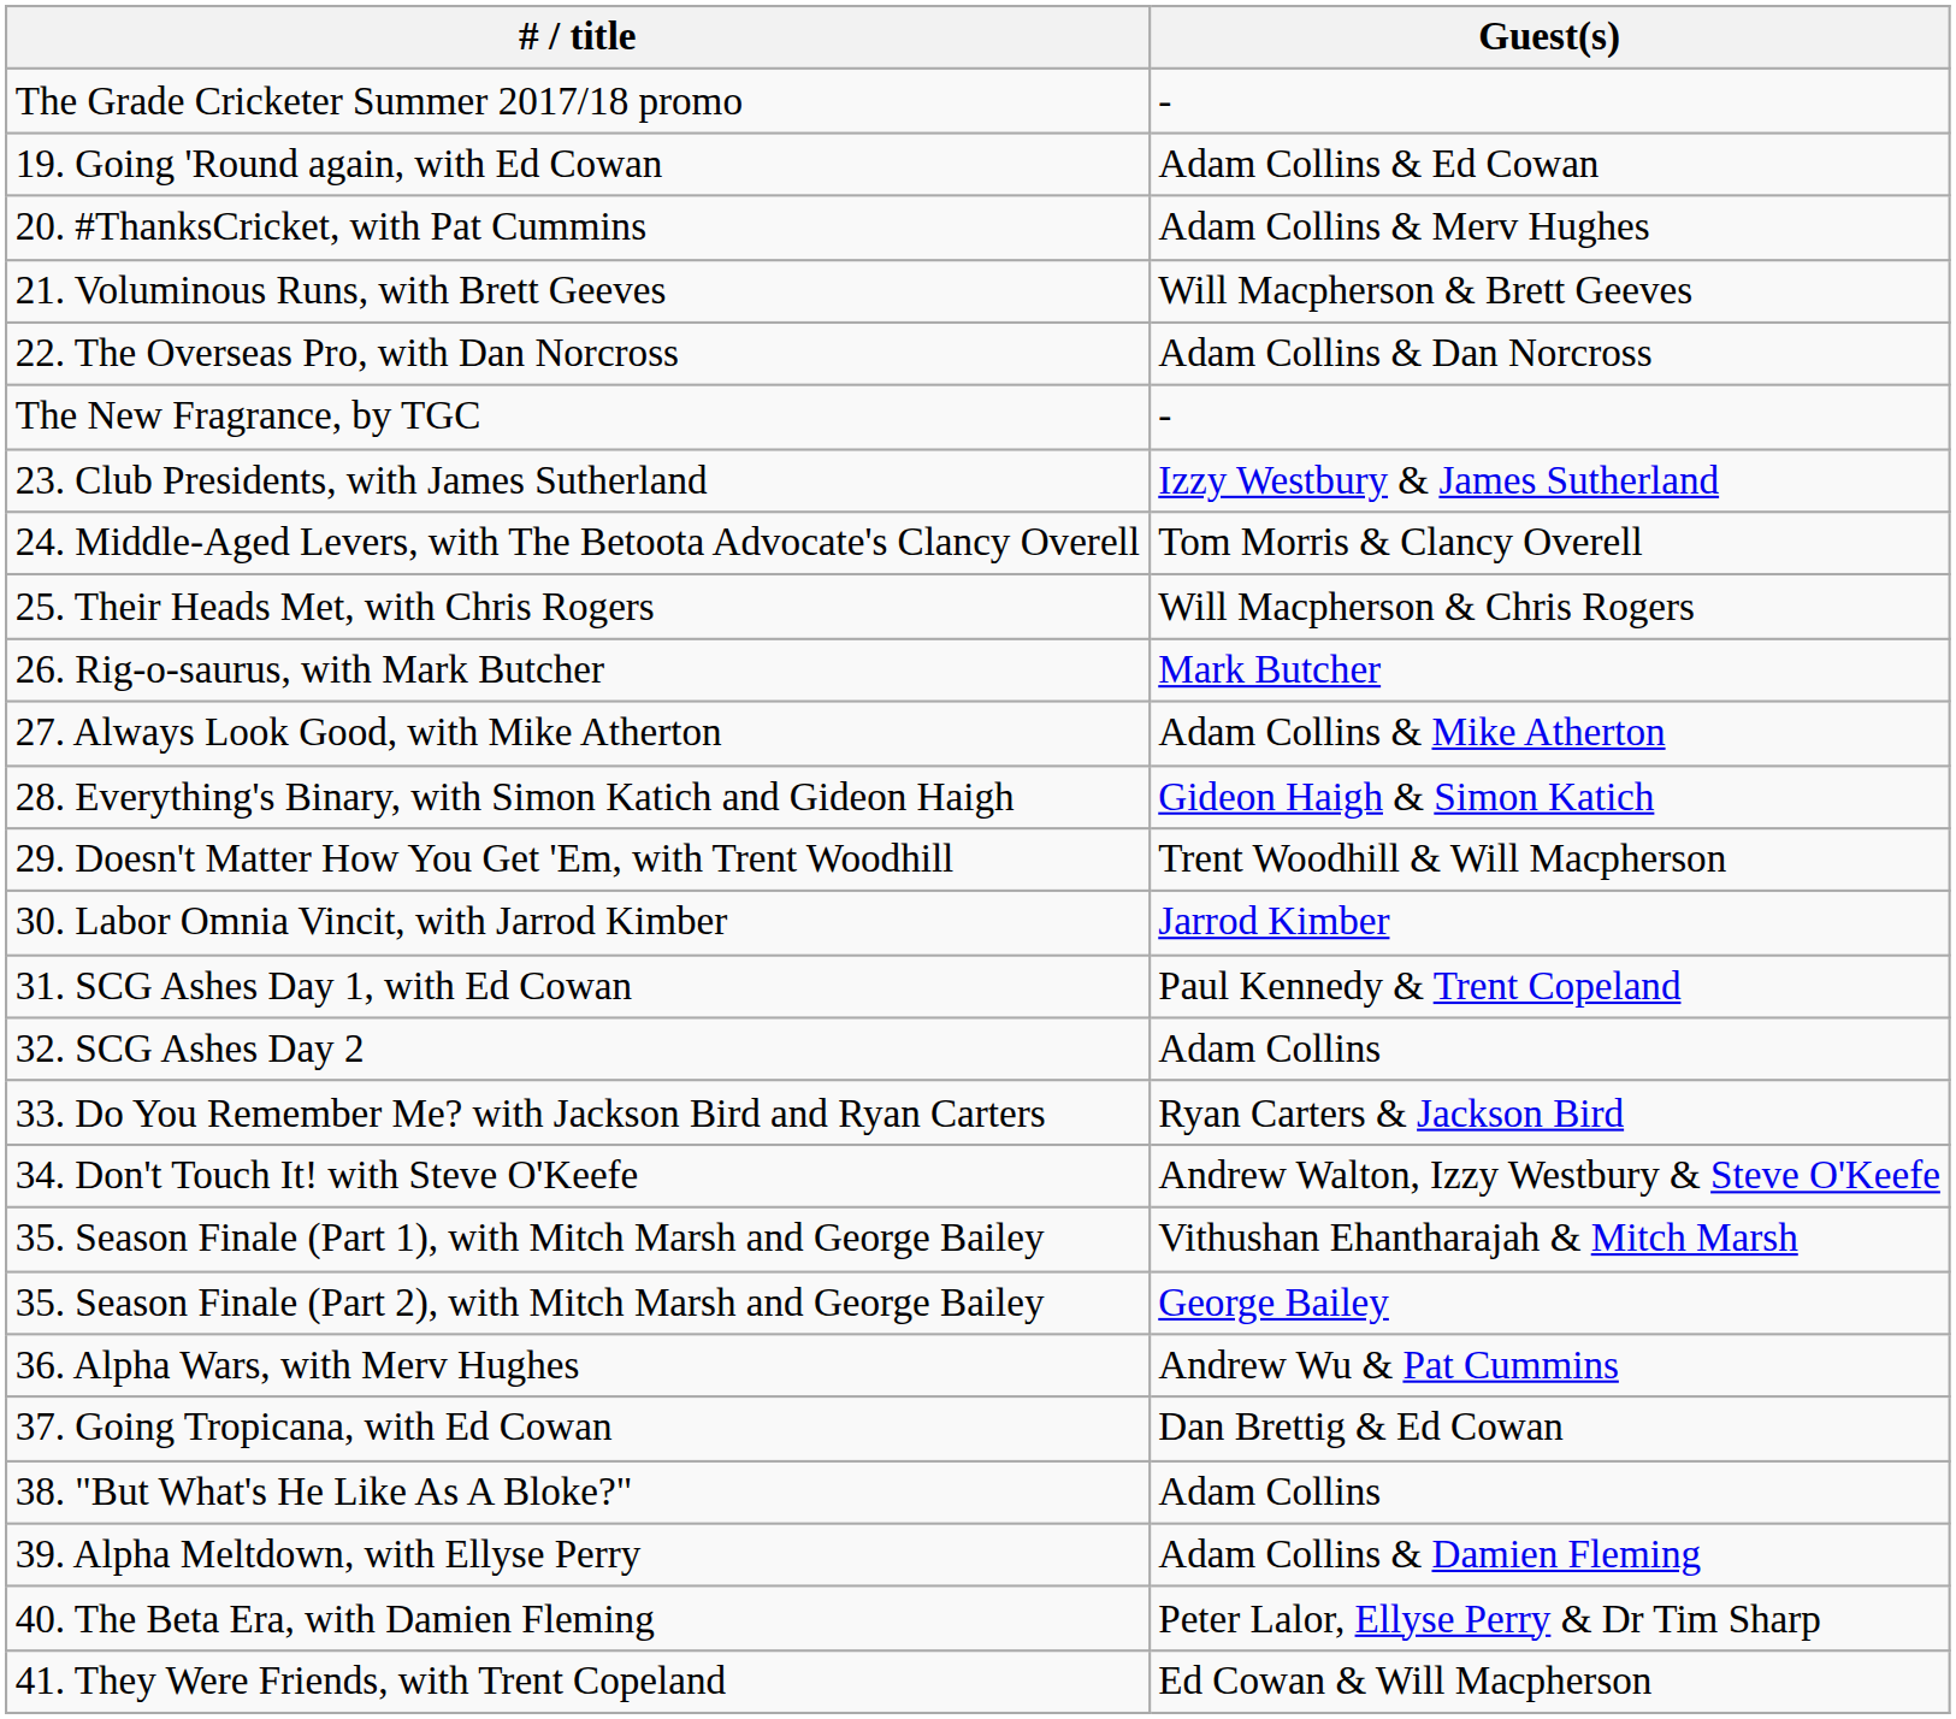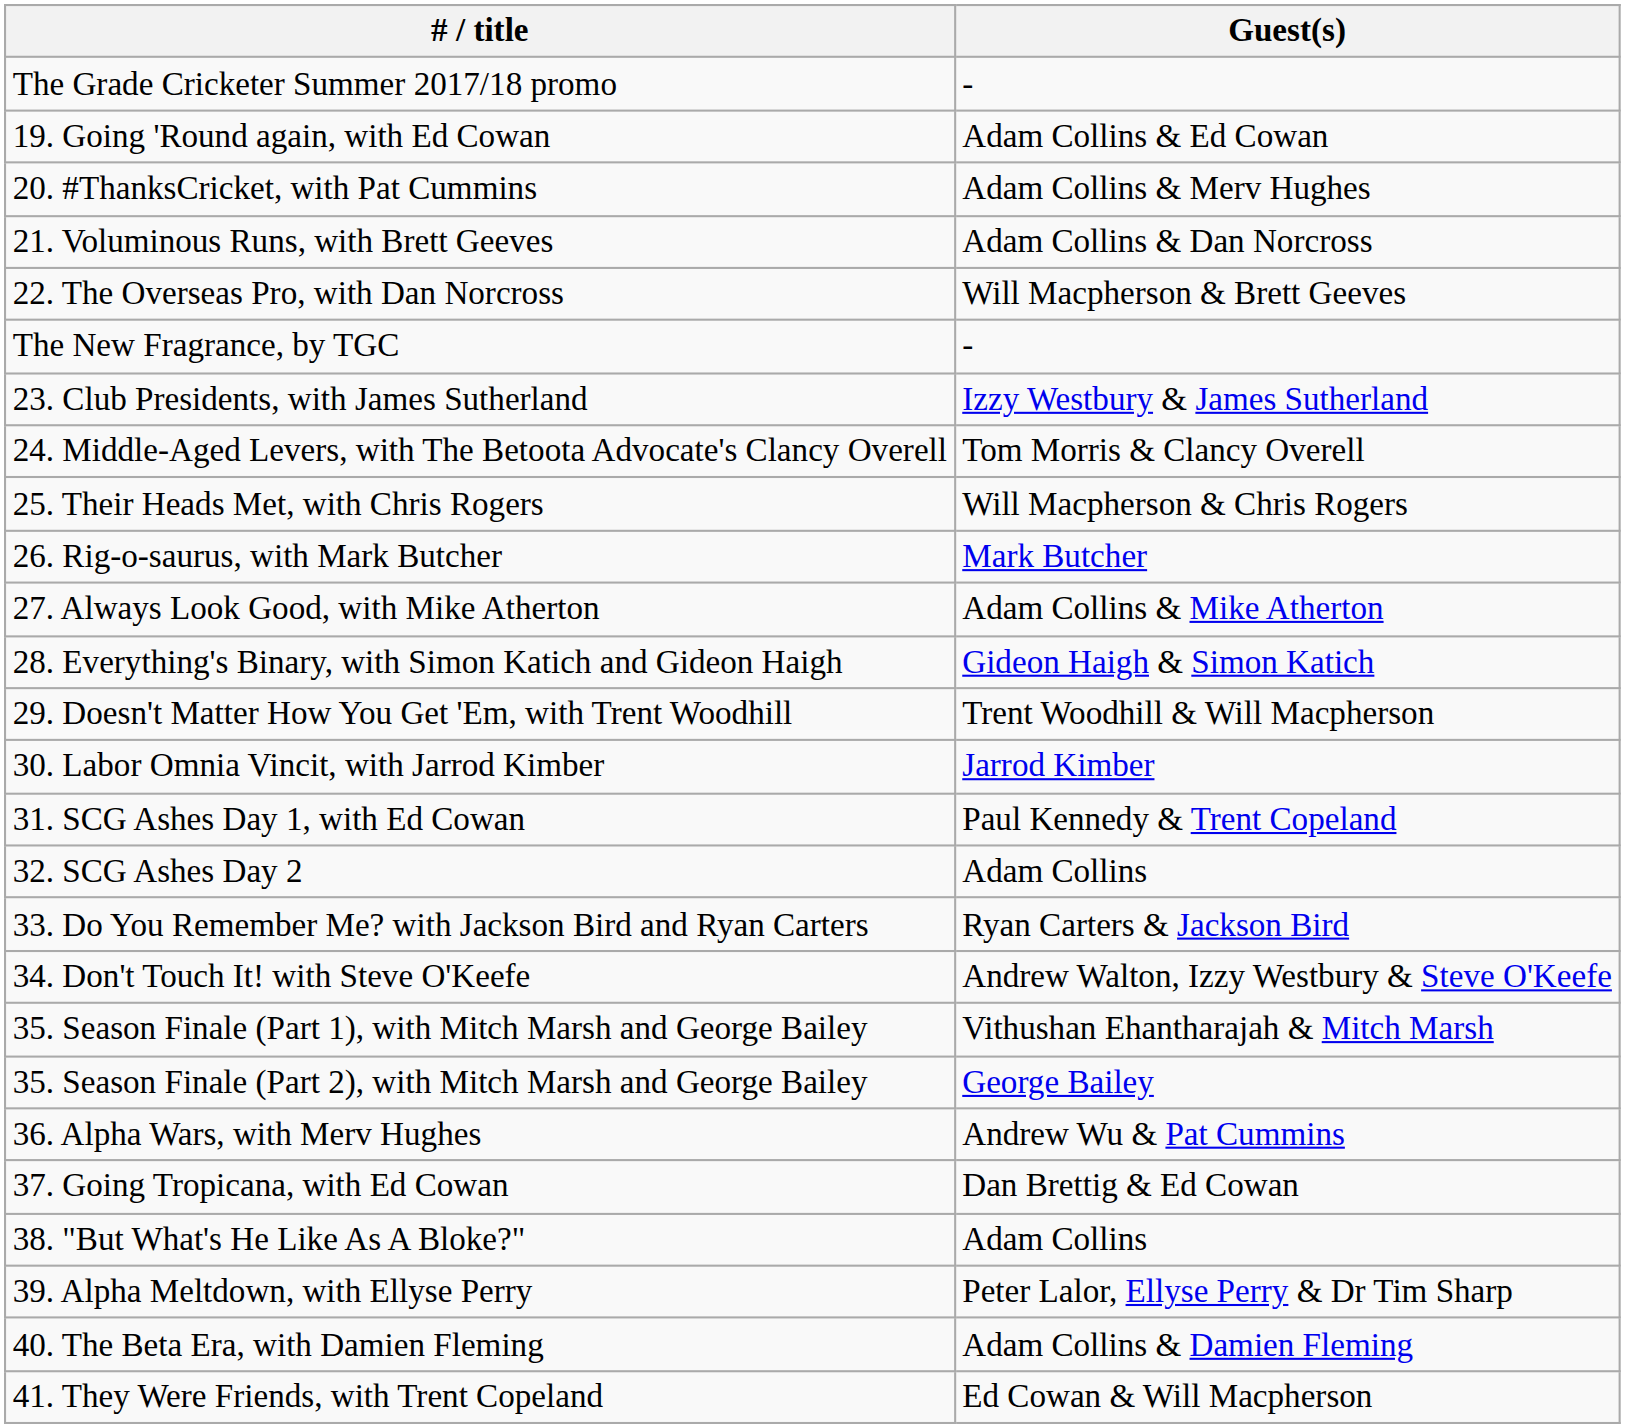21. Voluminous Runs, with Brett Geeves | Guest(s): Will Macpherson & Brett Geeves -> Adam Collins & Dan Norcross
22. The Overseas Pro, with Dan Norcross | Guest(s): Adam Collins & Dan Norcross -> Will Macpherson & Brett Geeves
39. Alpha Meltdown, with Ellyse Perry | Guest(s): Adam Collins & Damien Fleming -> Peter Lalor, Ellyse Perry & Dr Tim Sharp
40. The Beta Era, with Damien Fleming | Guest(s): Peter Lalor, Ellyse Perry & Dr Tim Sharp -> Adam Collins & Damien Fleming
